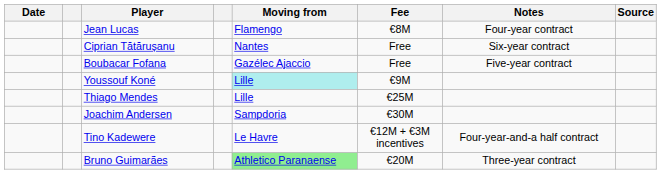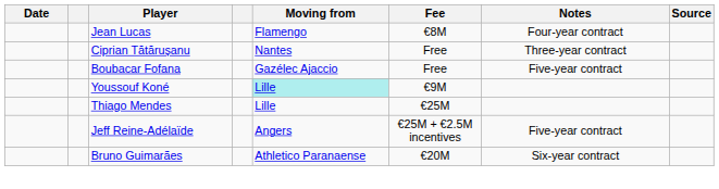Ciprian Tătărușanu | Notes: Six-year contract -> Three-year contract
- row: Joachim Andersen | Sampdoria | €30M
+ row: Jeff Reine-Adélaïde | Angers | €25M + €2.5M incentives | Five-year contract
- row: Tino Kadewere | Le Havre | €12M + €3M incentives | Four-year-and-a half contract
Bruno Guimarães | Moving from: lightgreen background -> no background
Bruno Guimarães | Notes: Three-year contract -> Six-year contract
